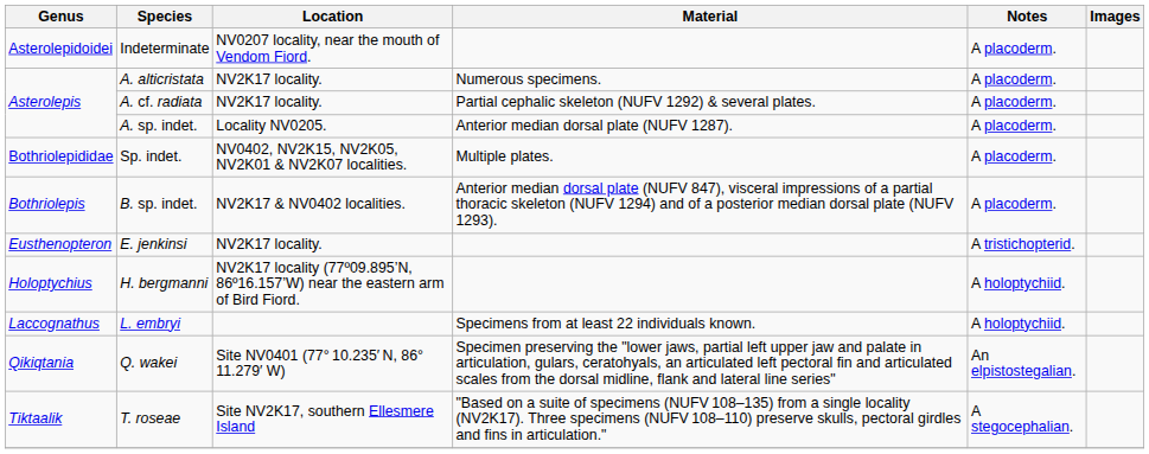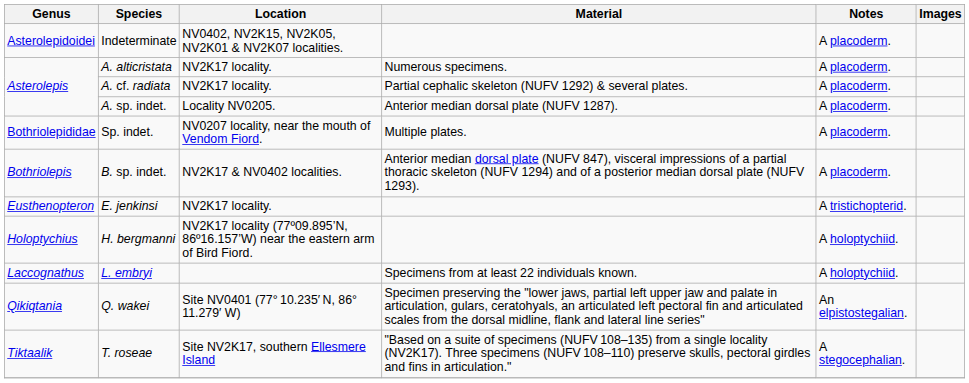Indeterminate | Location: NV0207 locality, near the mouth of Vendom Fiord. -> NV0402, NV2K15, NV2K05, NV2K01 & NV2K07 localities.
Sp. indet. | Location: NV0402, NV2K15, NV2K05, NV2K01 & NV2K07 localities. -> NV0207 locality, near the mouth of Vendom Fiord.
